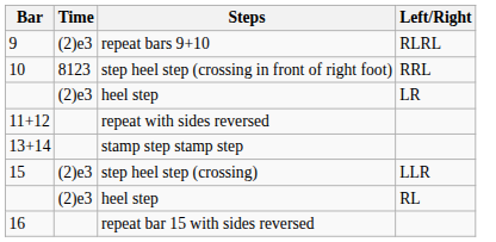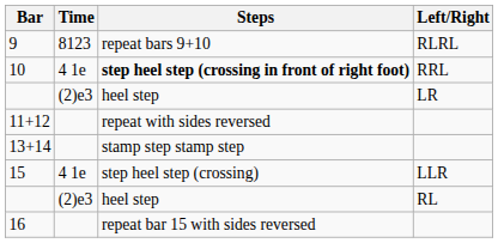9 | Time: (2)e3 -> 8123
10 | Time: 8123 -> 4 1e
10 | Steps: normal -> bold
15 | Time: (2)e3 -> 4 1e
